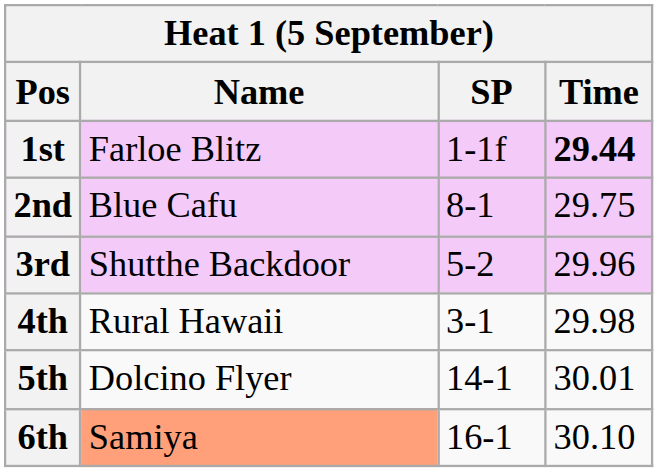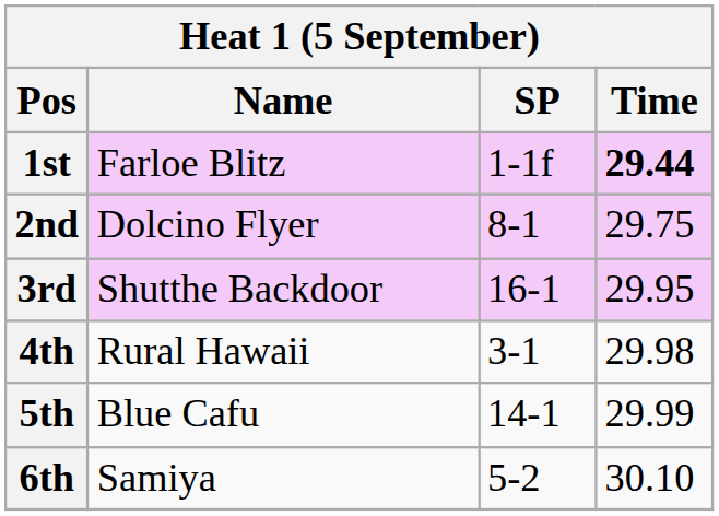2nd | Name: Blue Cafu -> Dolcino Flyer
3rd | SP: 5-2 -> 16-1
3rd | Time: 29.96 -> 29.95
5th | Name: Dolcino Flyer -> Blue Cafu
5th | Time: 30.01 -> 29.99
6th | Name: lightsalmon background -> no background
6th | SP: 16-1 -> 5-2
